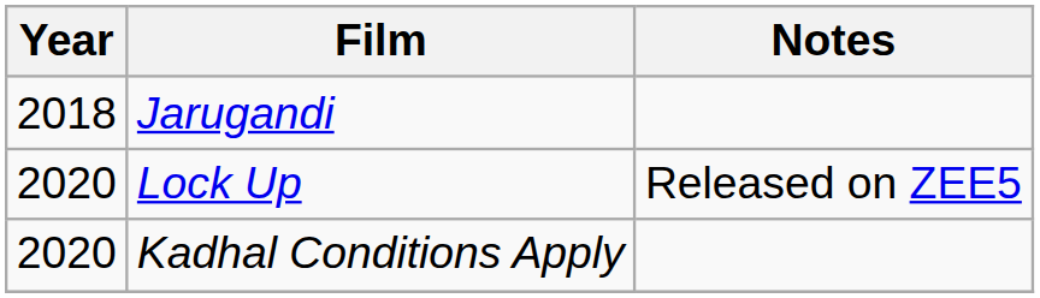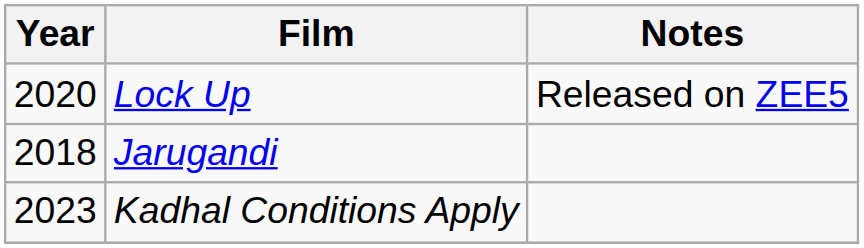rows swapped: Jarugandi <-> Lock Up
Kadhal Conditions Apply | Year: 2020 -> 2023
